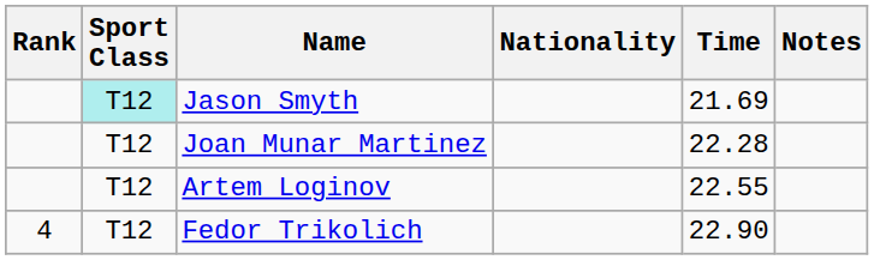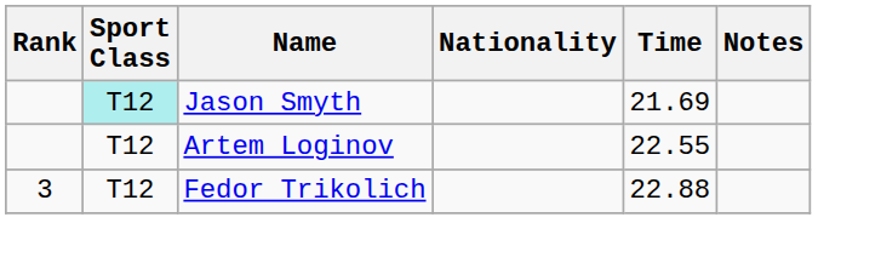- row: T12 | Joan Munar Martinez | 22.28
Fedor Trikolich | Rank: 4 -> 3
Fedor Trikolich | Time: 22.90 -> 22.88
